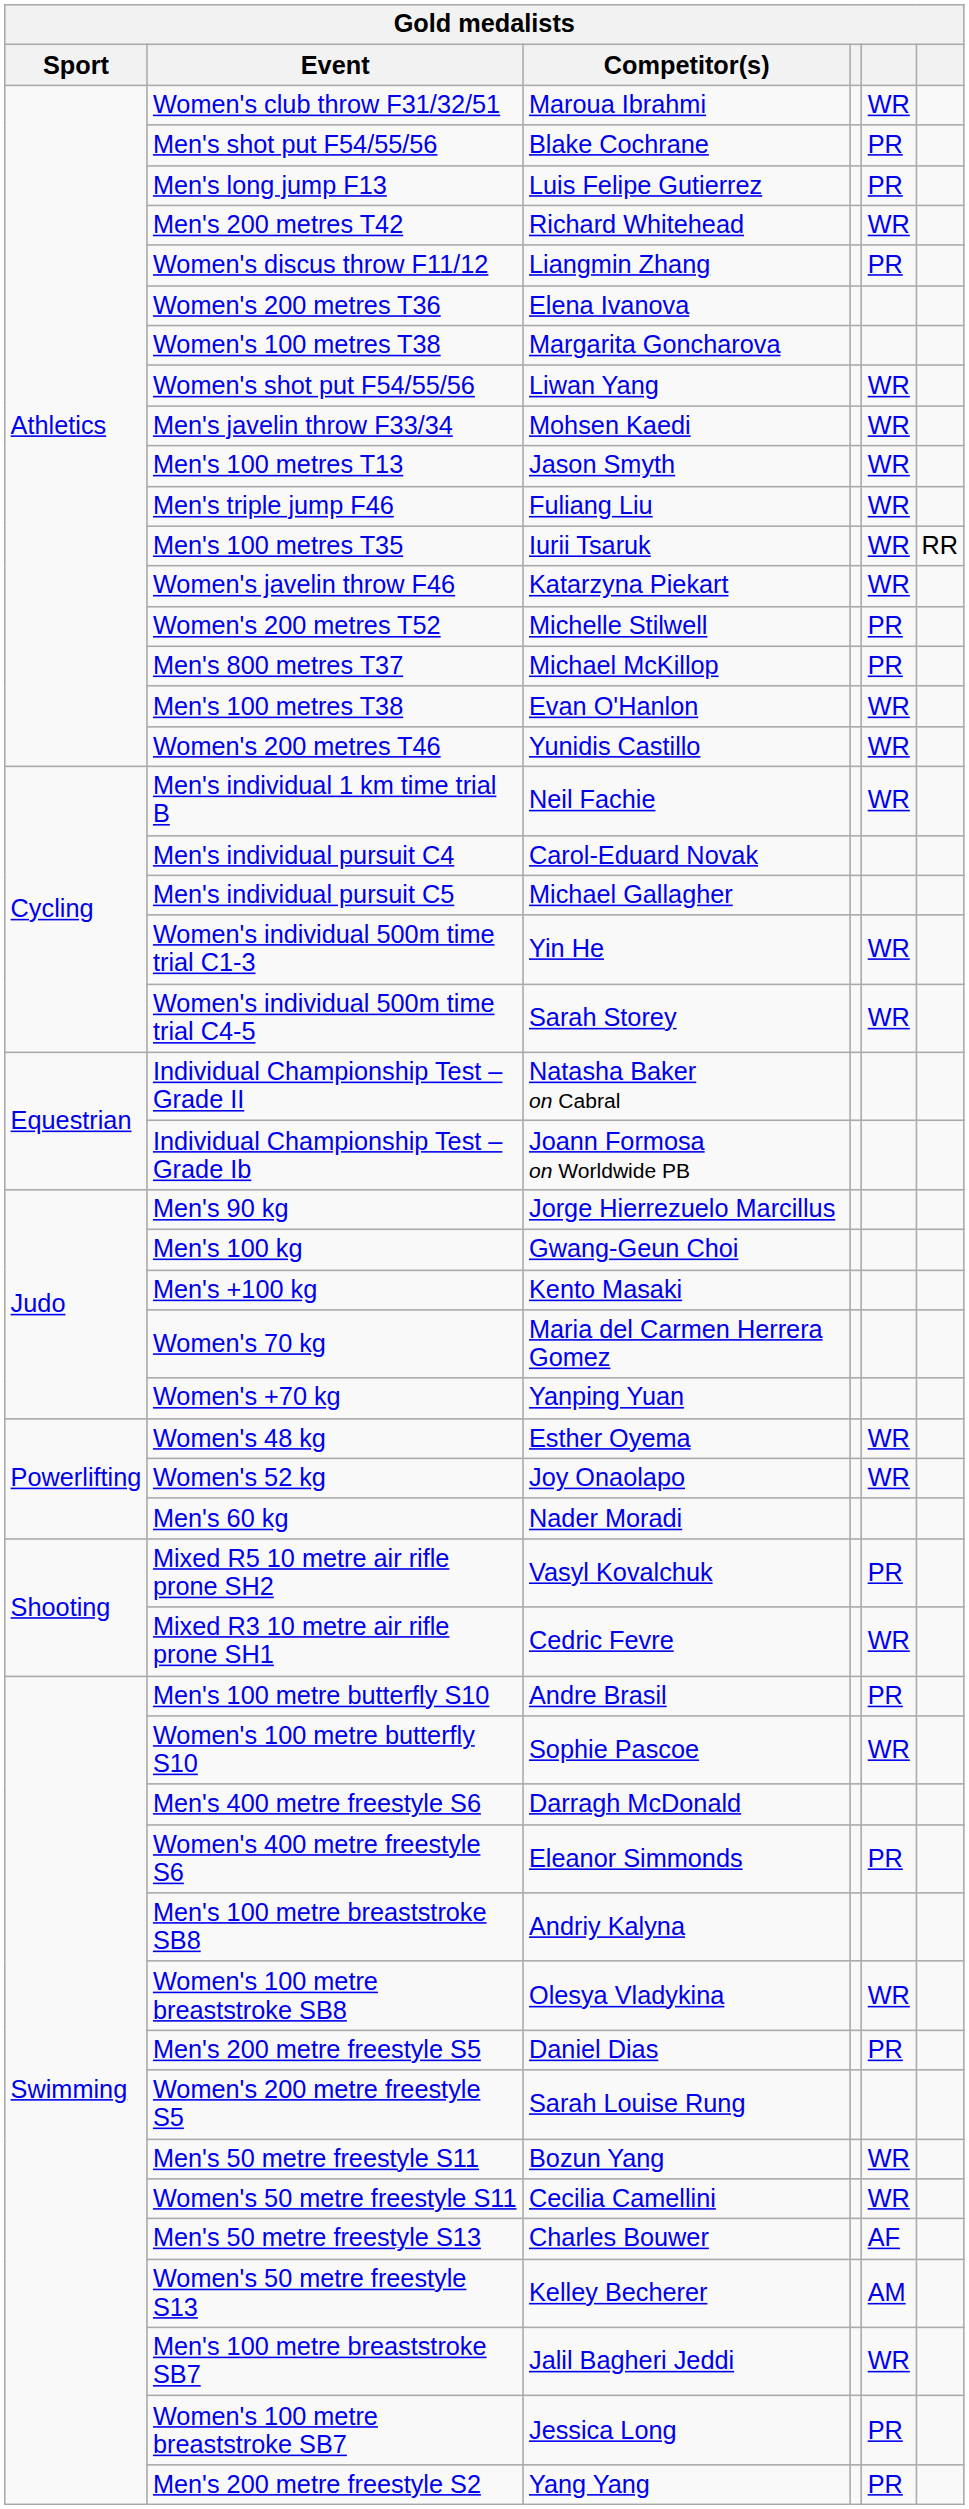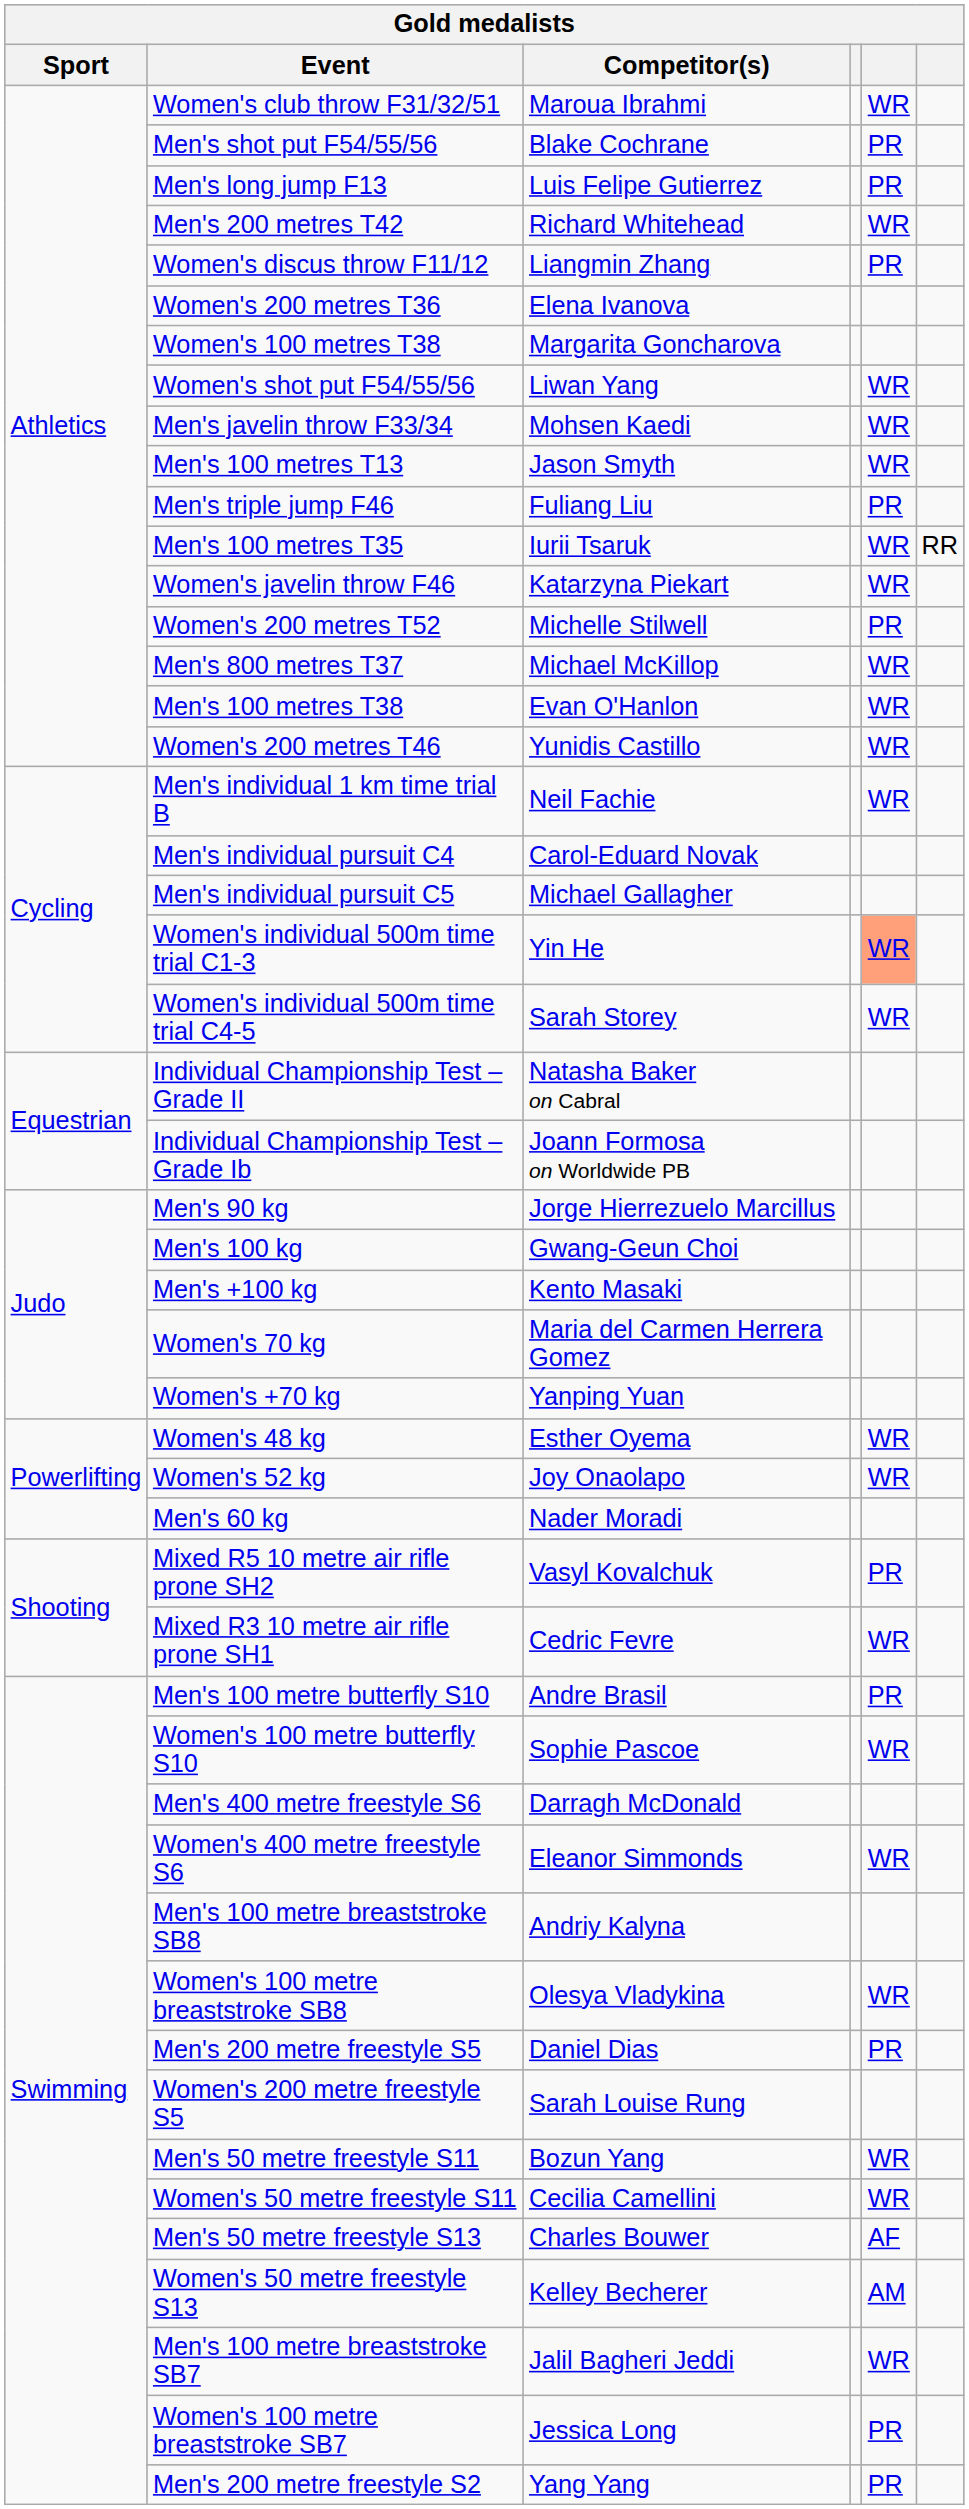Men's triple jump F46 | column 5: WR -> PR
Men's 800 metres T37 | column 5: PR -> WR
Women's individual 500m time trial C1-3 | column 5: no background -> lightsalmon background
Women's 400 metre freestyle S6 | column 5: PR -> WR
